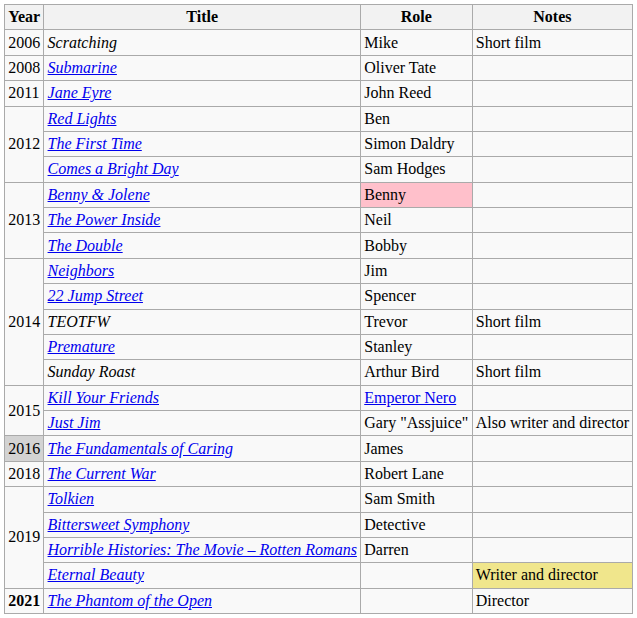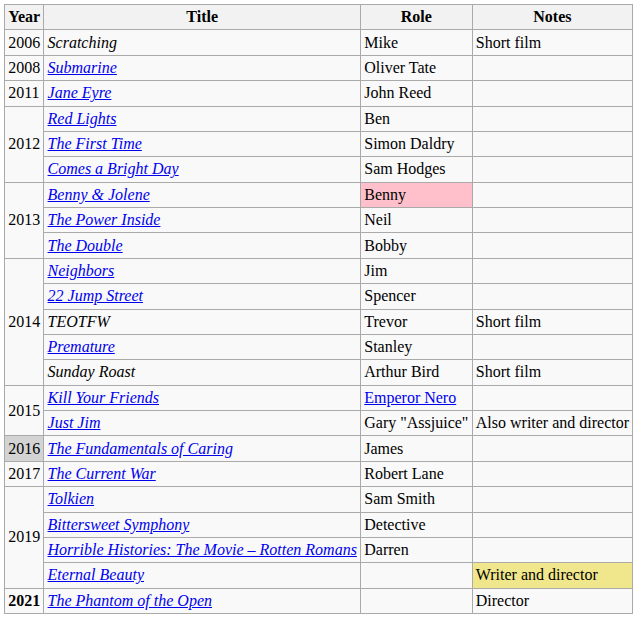The Current War | Year: 2018 -> 2017
